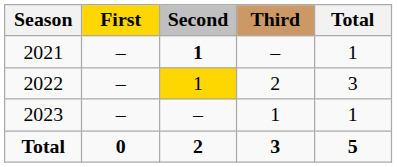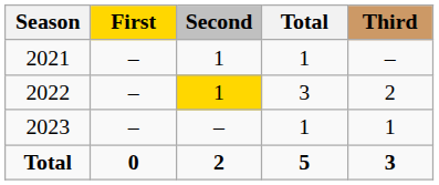columns swapped: Third <-> Total
2021 | Second: bold -> normal
